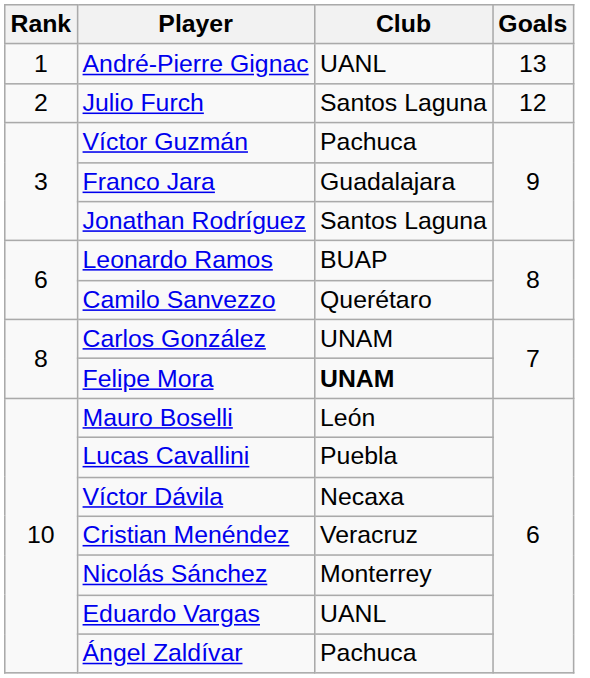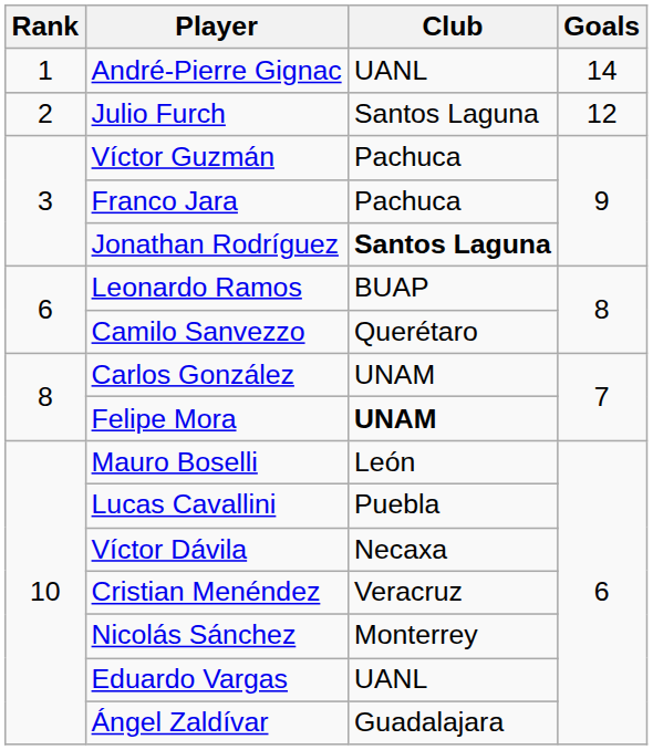André-Pierre Gignac | Goals: 13 -> 14
Franco Jara | Club: Guadalajara -> Pachuca
Jonathan Rodríguez | Club: normal -> bold
Ángel Zaldívar | Club: Pachuca -> Guadalajara
